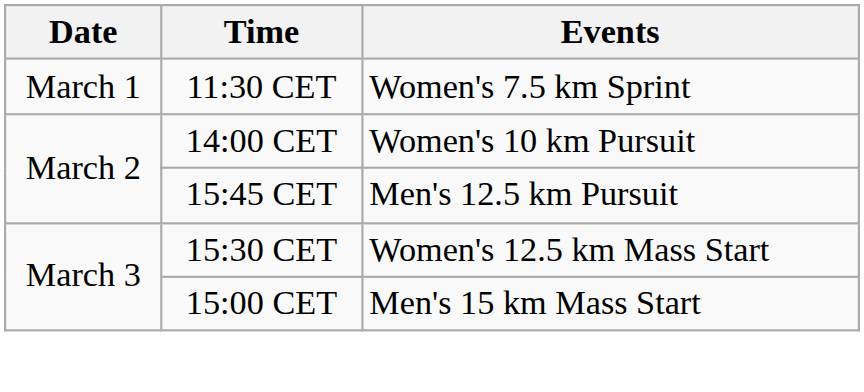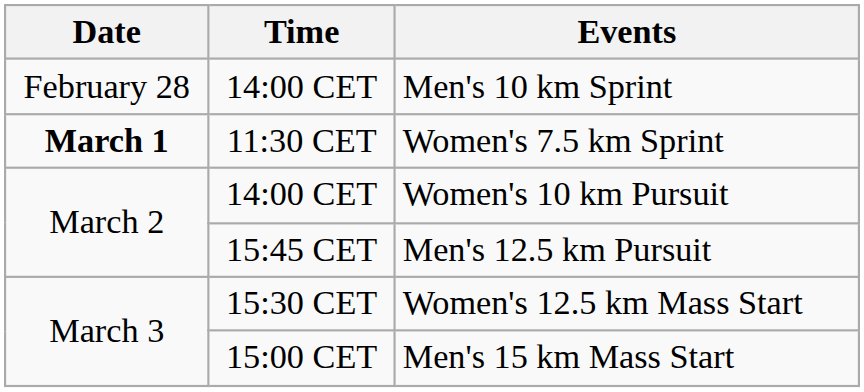+ row: February 28 | 14:00 CET | Men's 10 km Sprint
Women's 7.5 km Sprint | Date: normal -> bold
